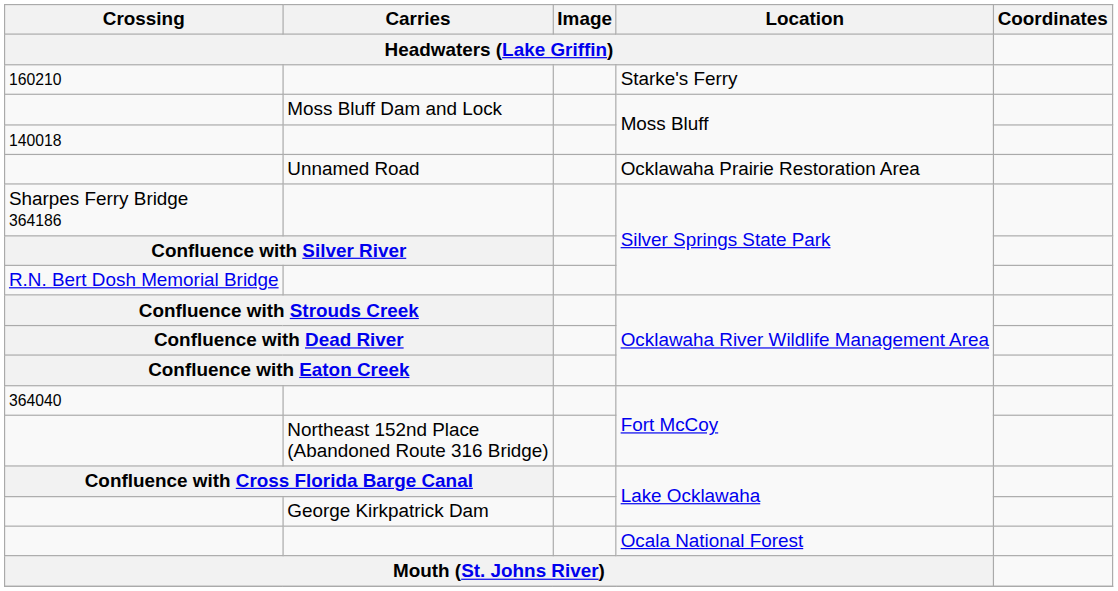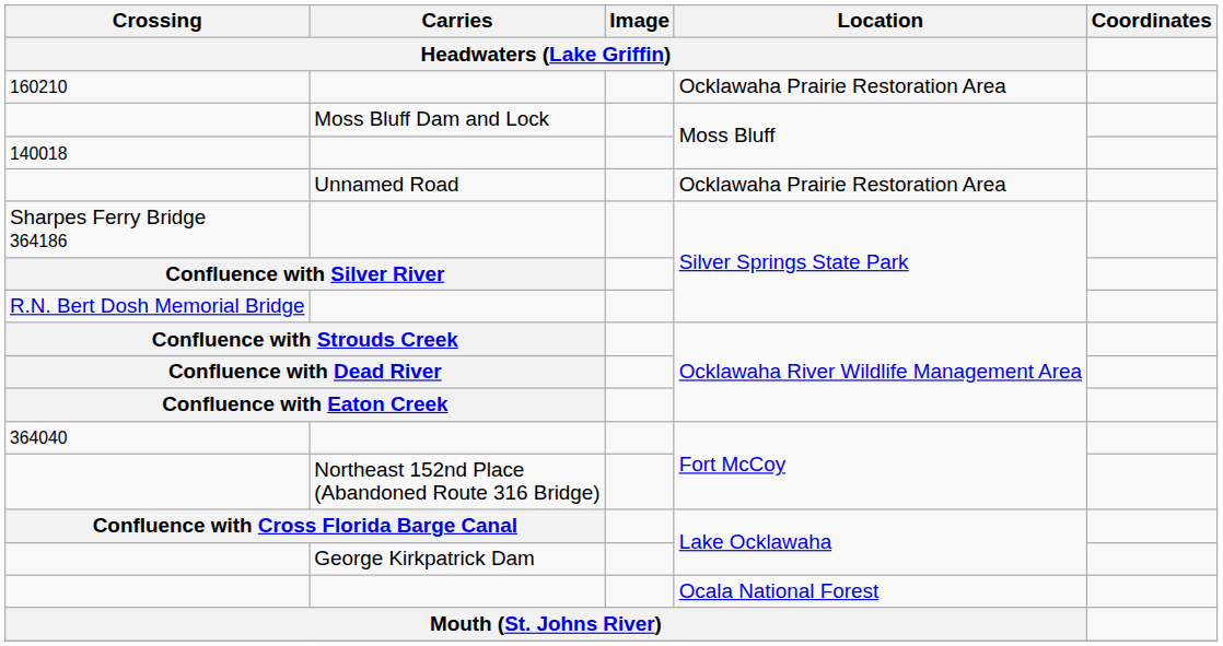160210 | Location: Starke's Ferry -> Ocklawaha Prairie Restoration Area
